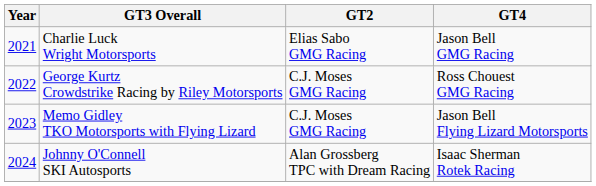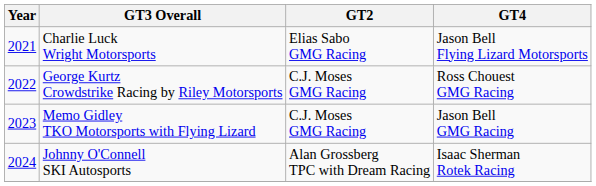Charlie Luck Wright Motorsports | GT4: Jason Bell GMG Racing -> Jason Bell Flying Lizard Motorsports
Memo Gidley TKO Motorsports with Flying Lizard | GT4: Jason Bell Flying Lizard Motorsports -> Jason Bell GMG Racing
